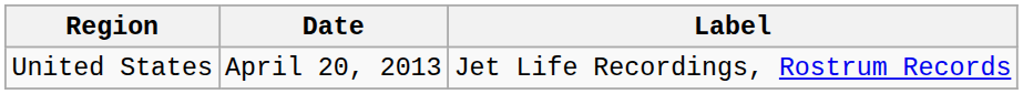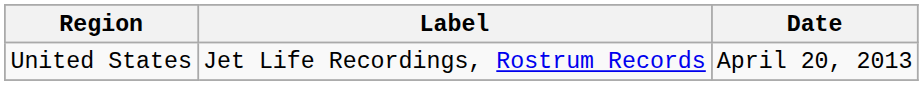columns swapped: Date <-> Label
